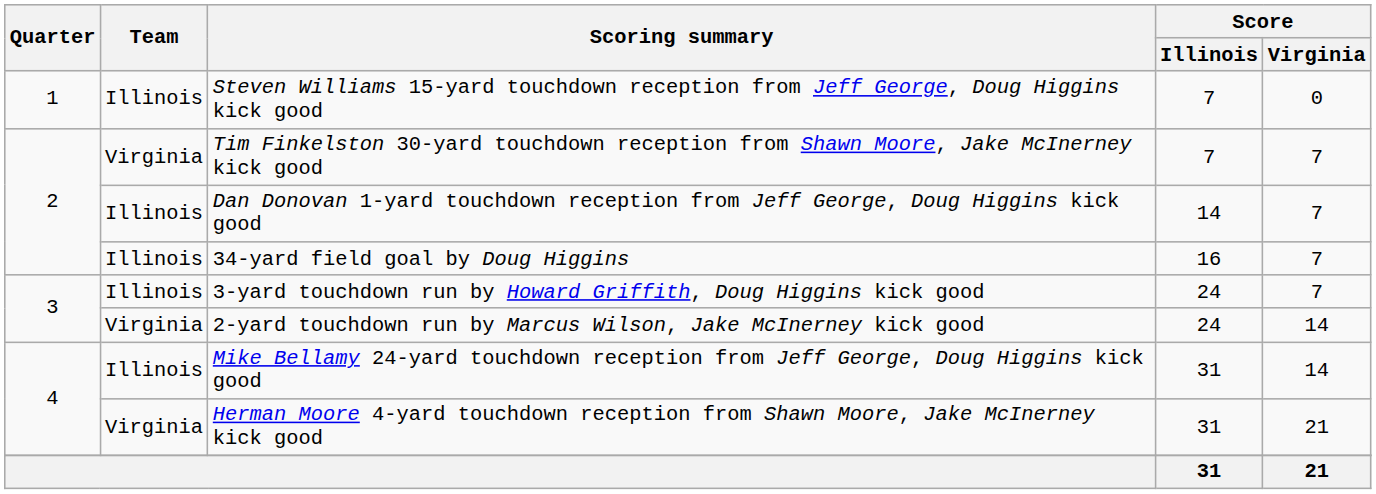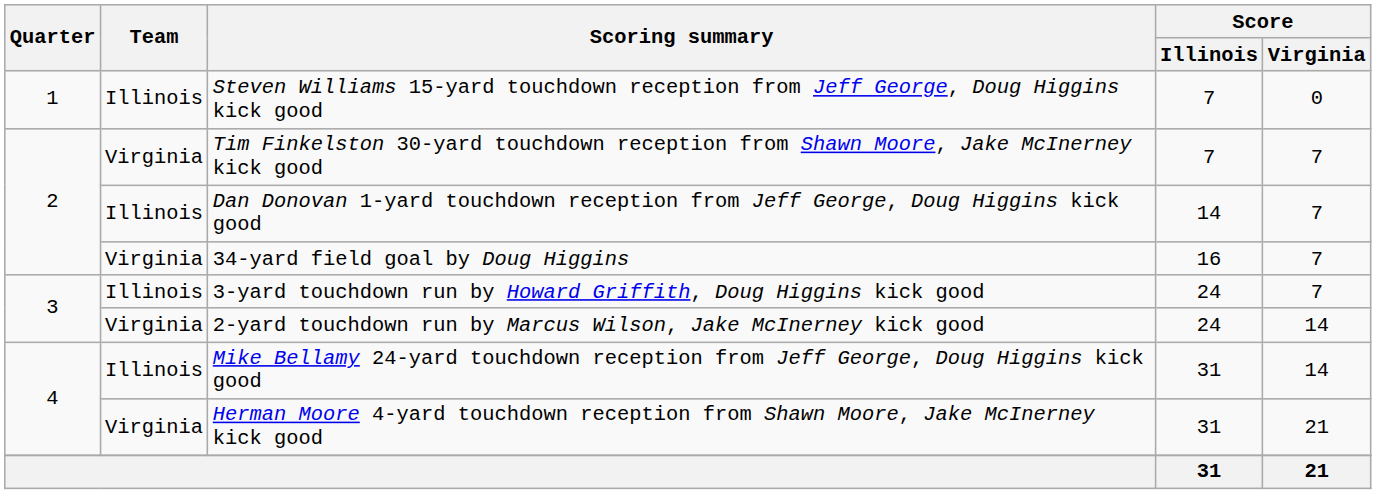34-yard field goal by Doug Higgins | Team: Illinois -> Virginia
